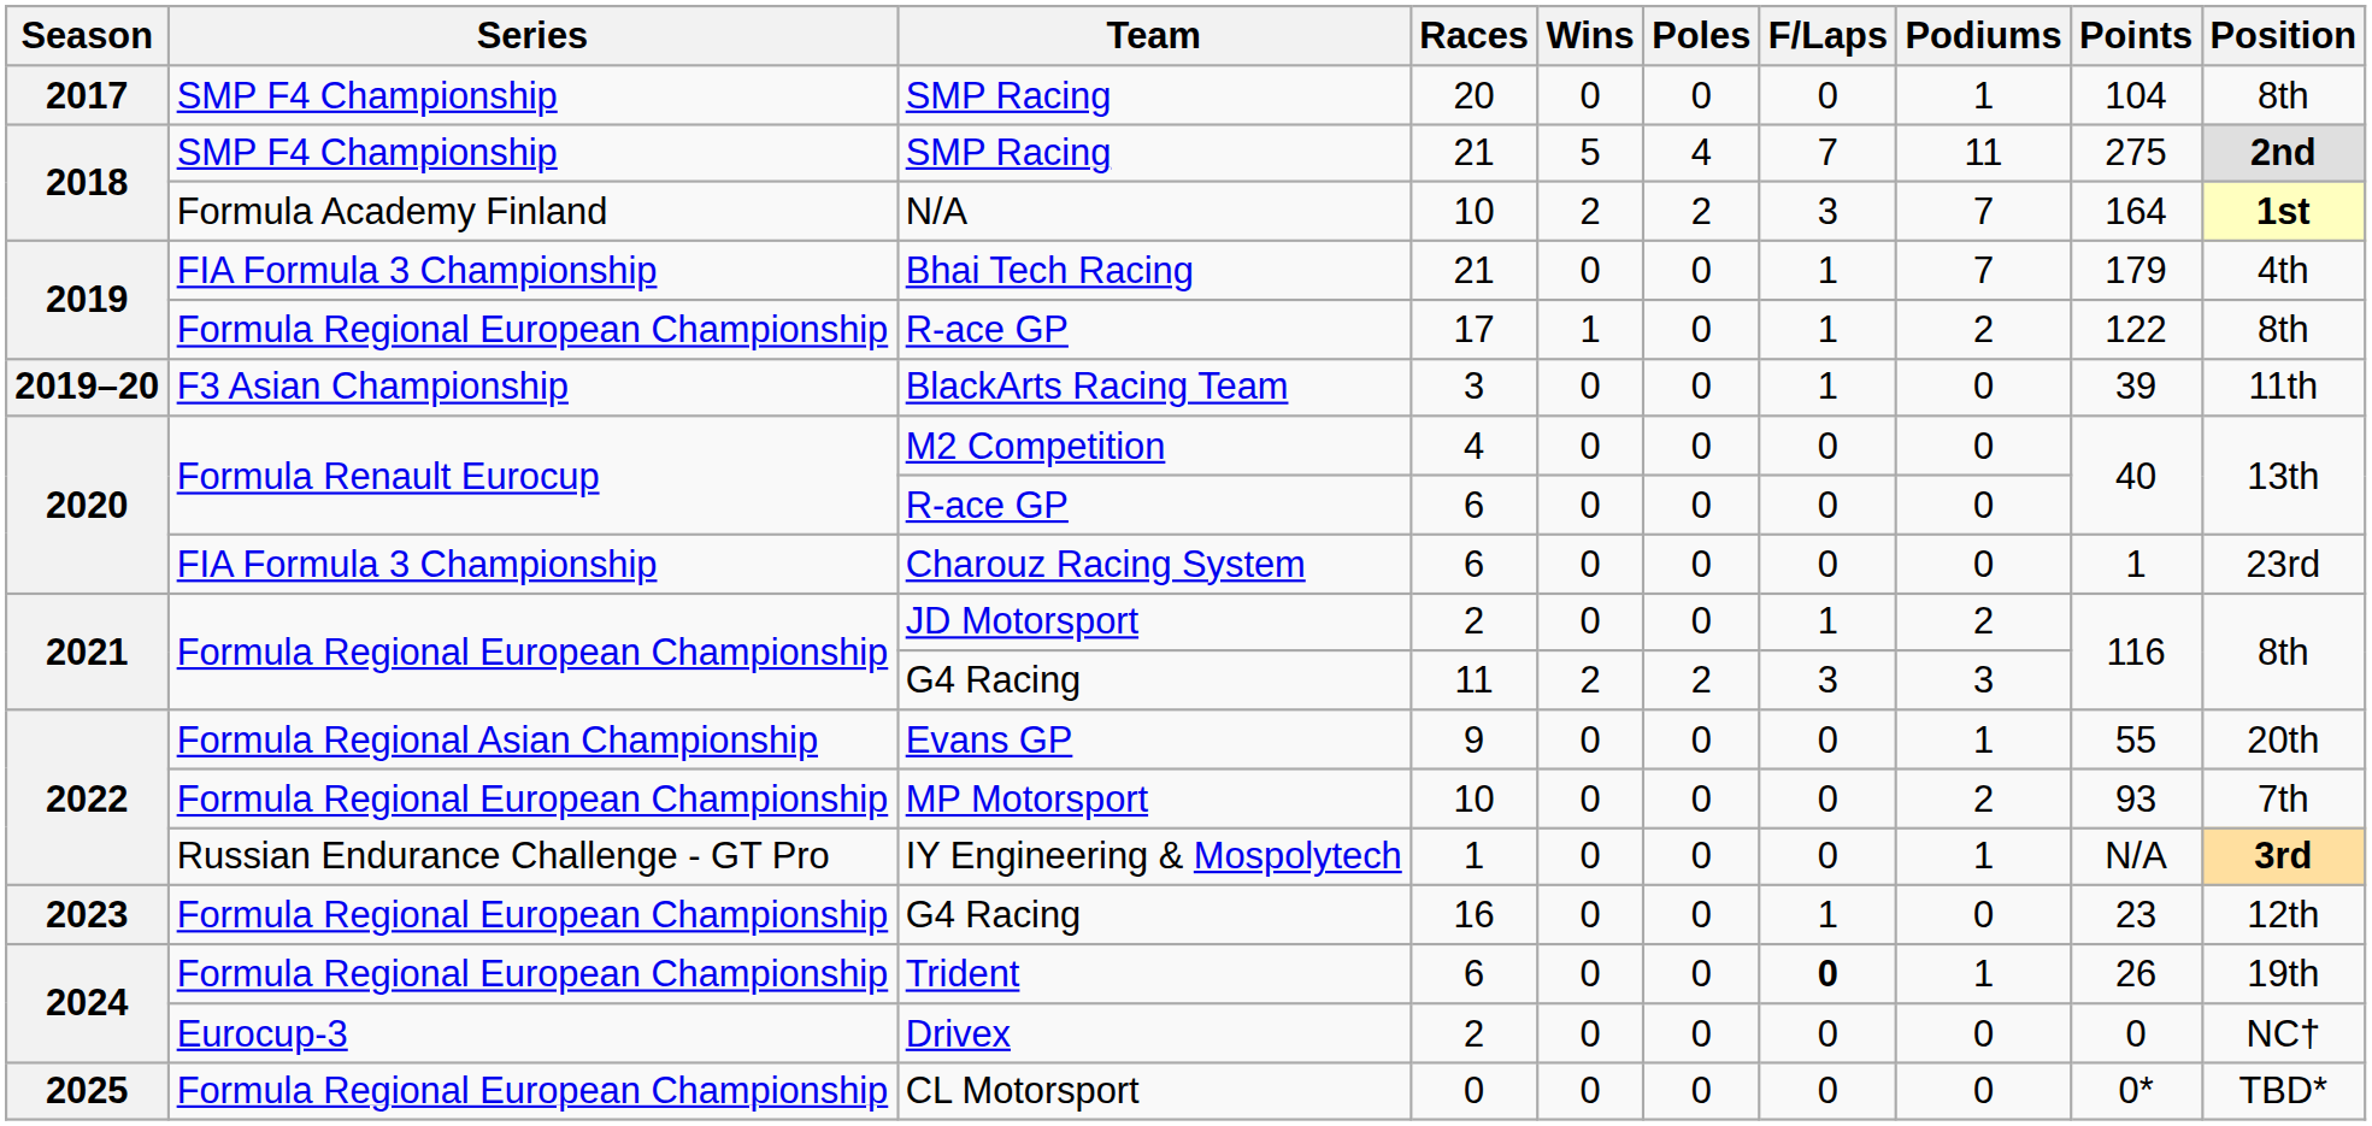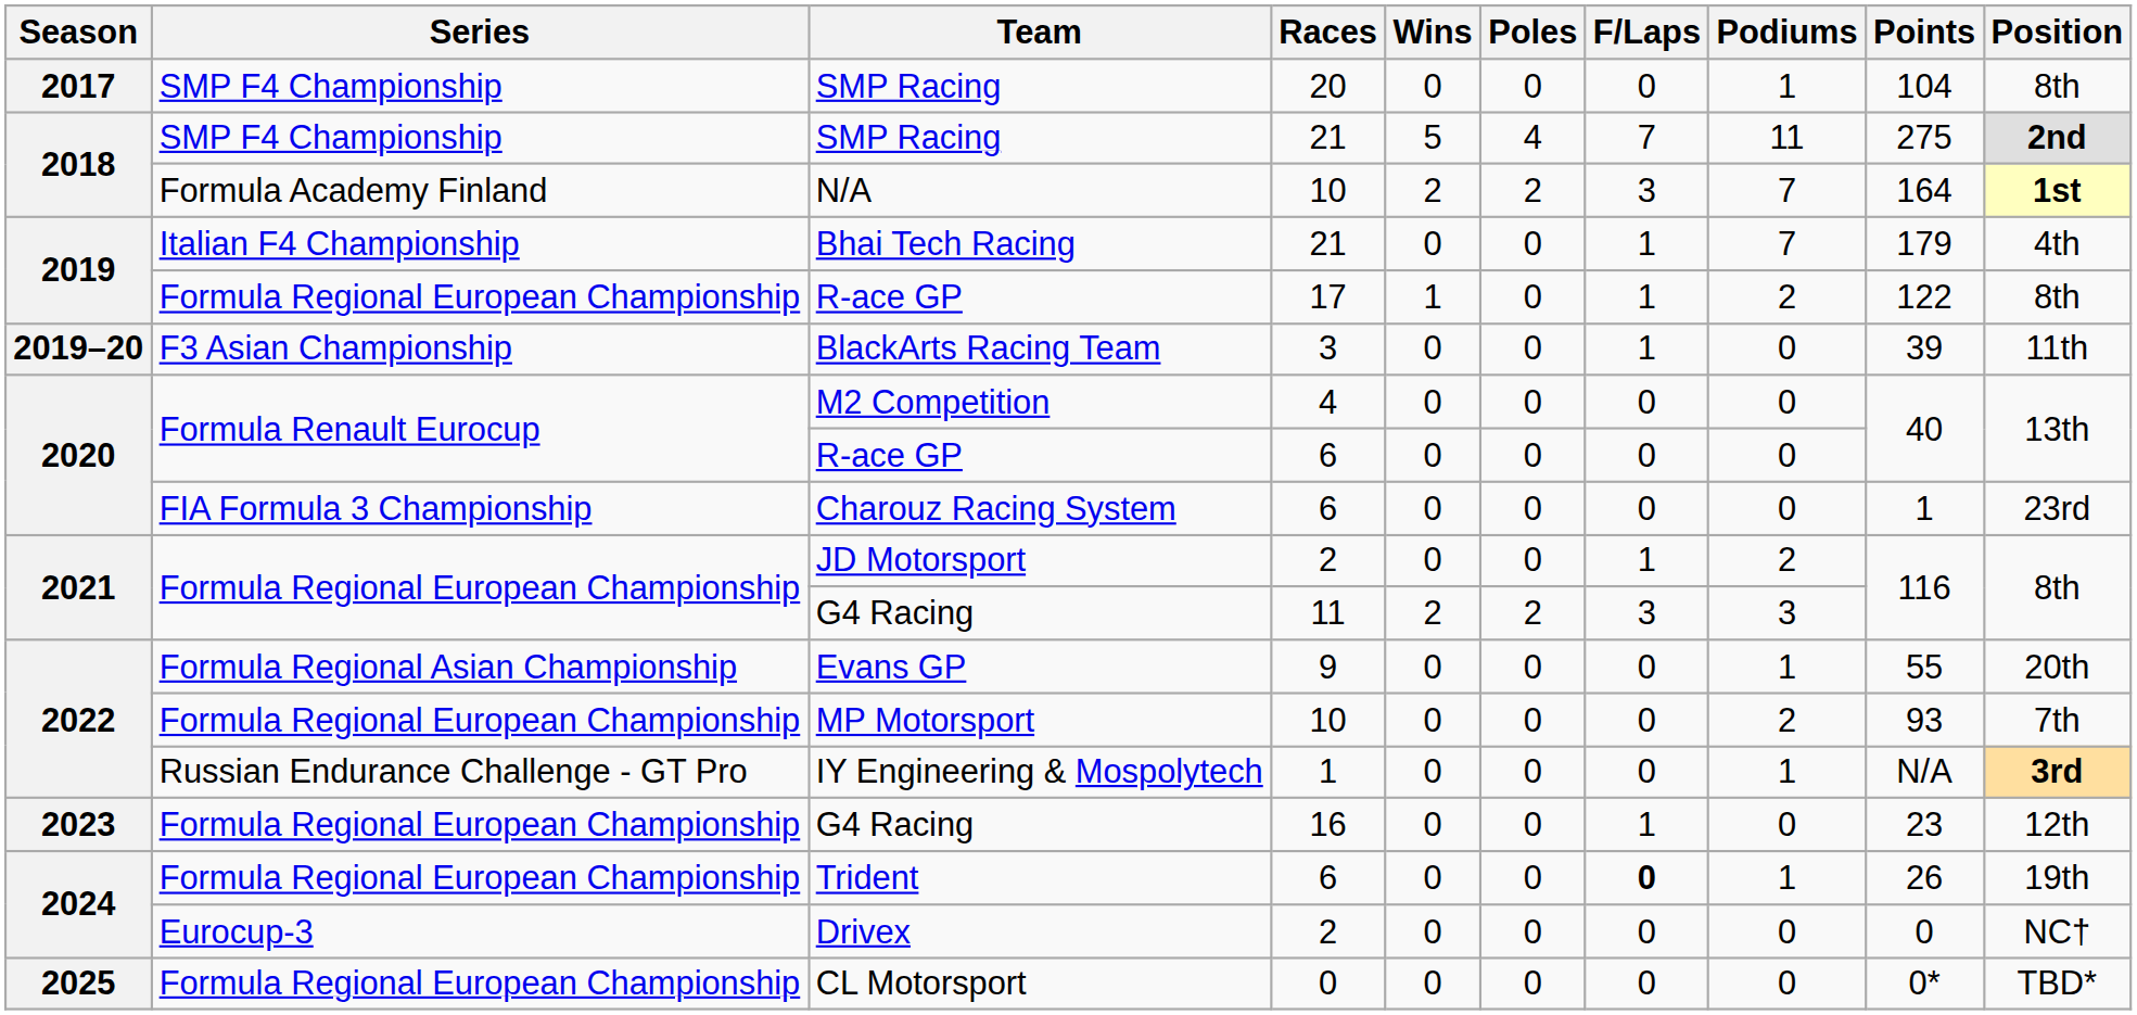Bhai Tech Racing | Series: FIA Formula 3 Championship -> Italian F4 Championship
